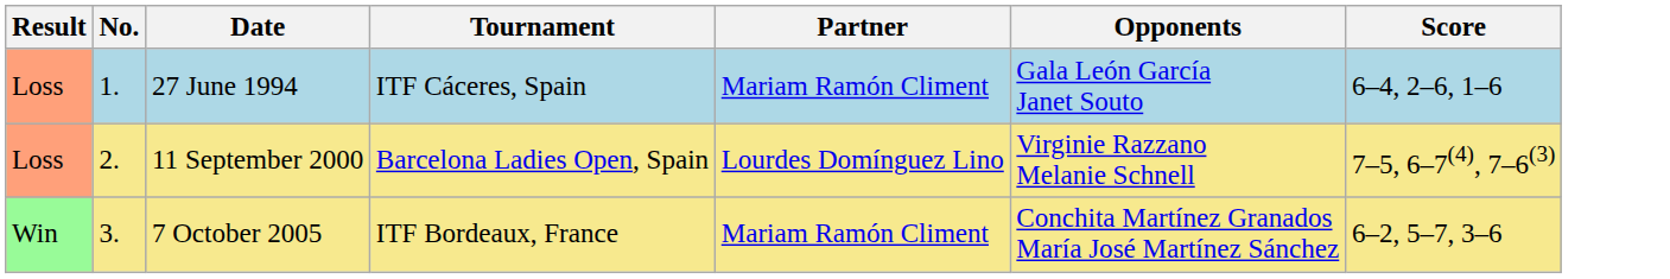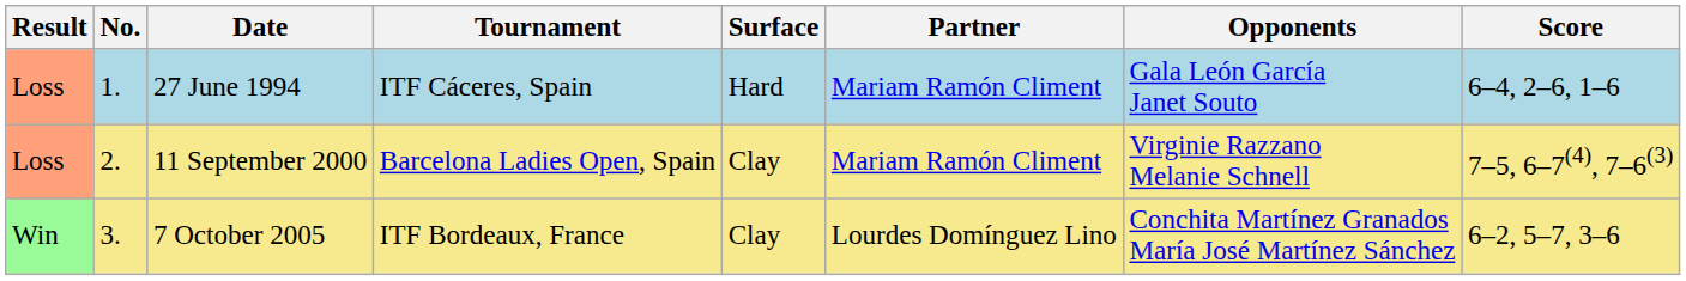+ column: Surface | Hard | Clay | Clay
11 September 2000 | Partner: Lourdes Domínguez Lino -> Mariam Ramón Climent
7 October 2005 | Partner: Mariam Ramón Climent -> Lourdes Domínguez Lino
